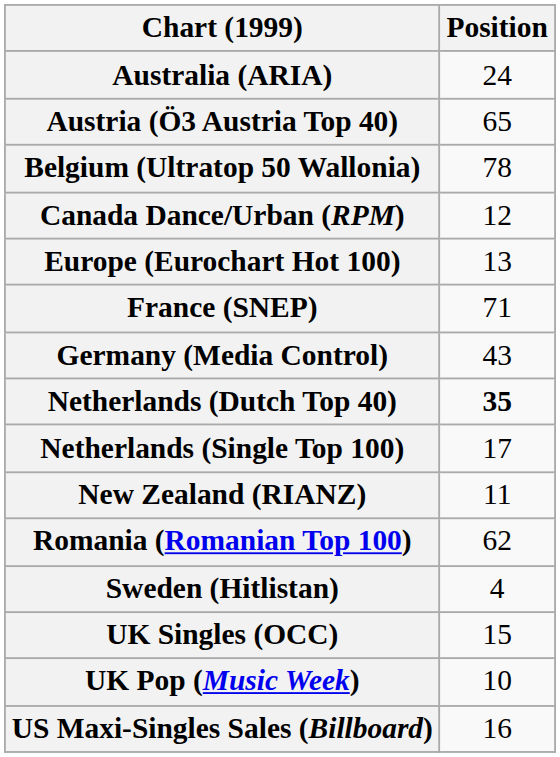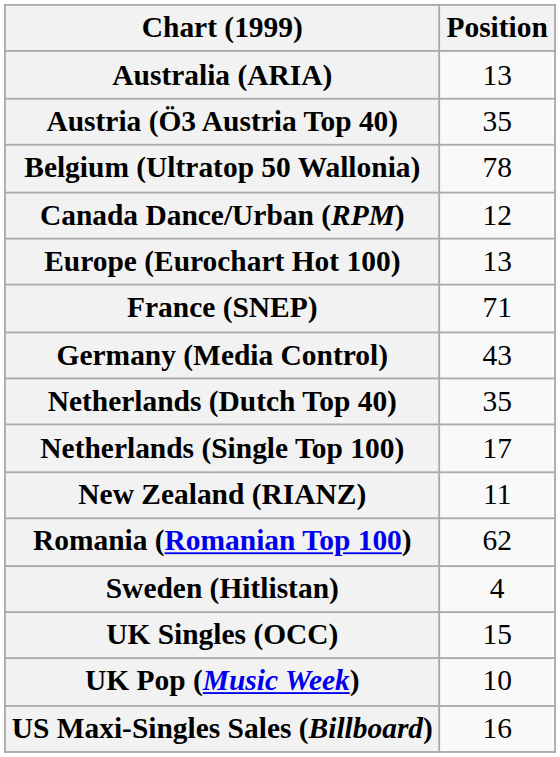Australia (ARIA) | Position: 24 -> 13
Austria (Ö3 Austria Top 40) | Position: 65 -> 35
Netherlands (Dutch Top 40) | Position: bold -> normal
